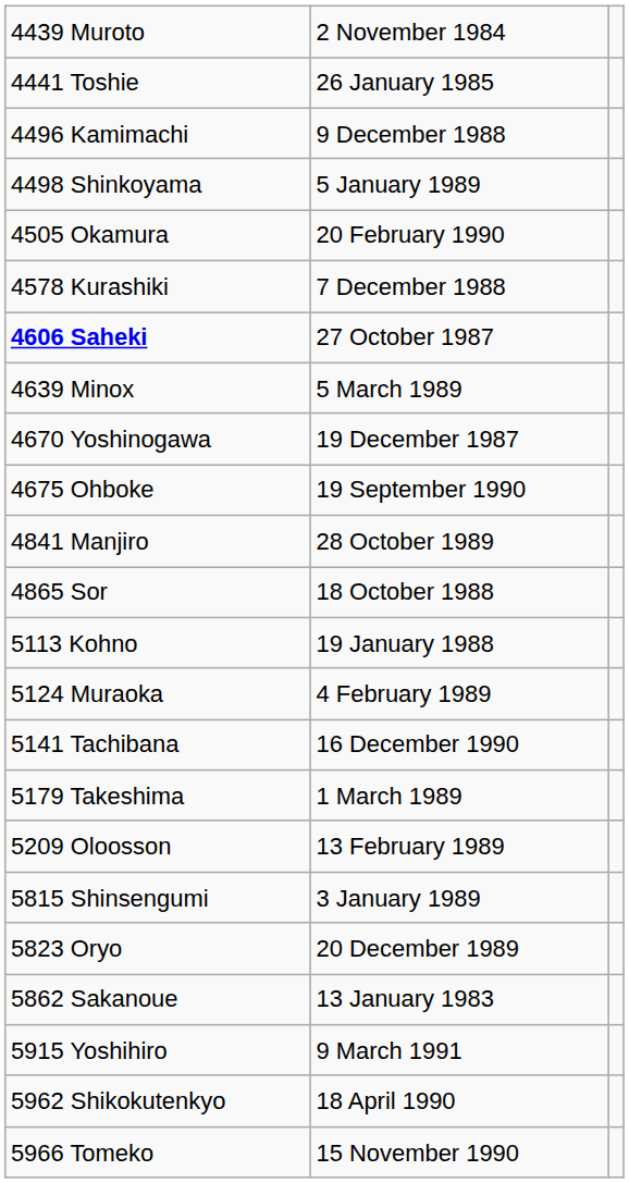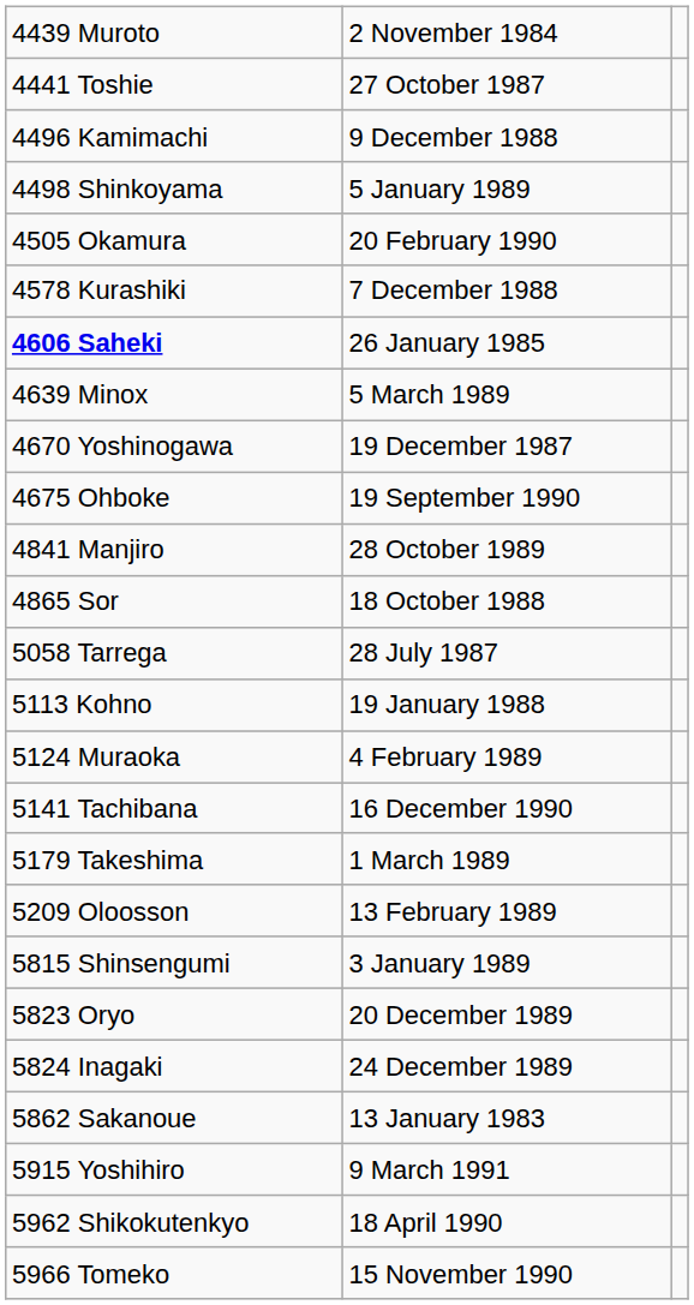4441 Toshie | column 2: 26 January 1985 -> 27 October 1987
4606 Saheki | column 2: 27 October 1987 -> 26 January 1985
+ row: 5058 Tarrega | 28 July 1987
+ row: 5824 Inagaki | 24 December 1989
